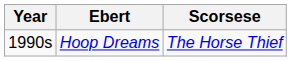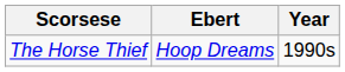columns swapped: Year <-> Scorsese
